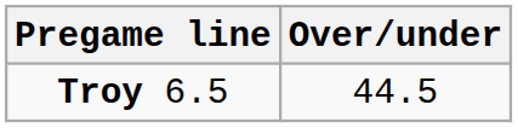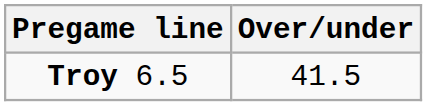Troy 6.5 | Over/under: 44.5 -> 41.5
